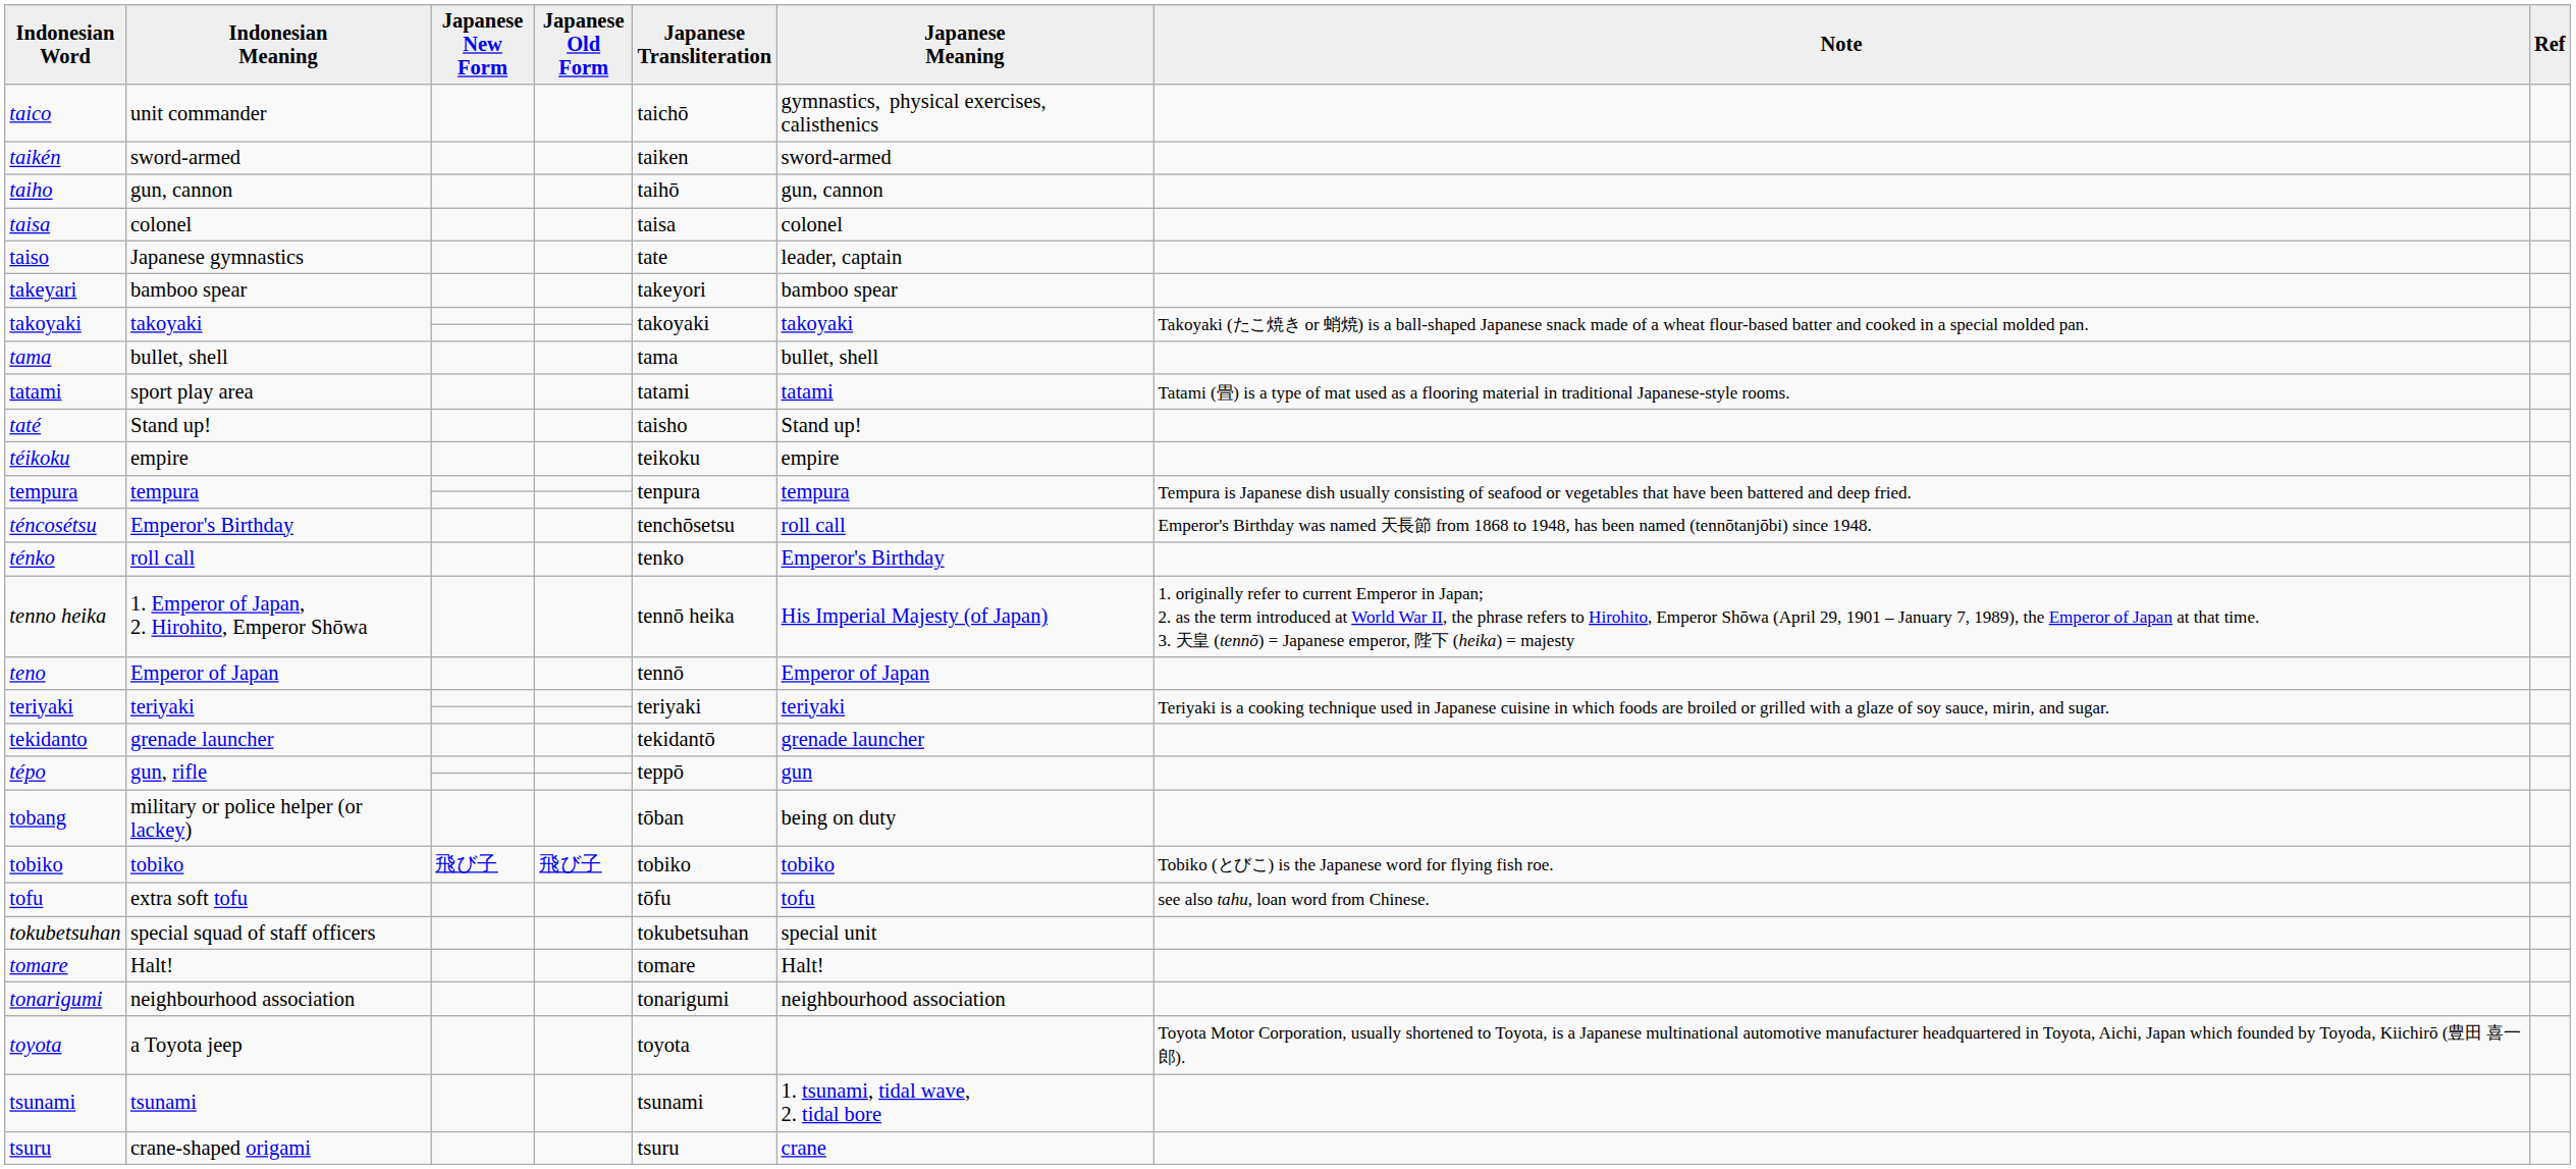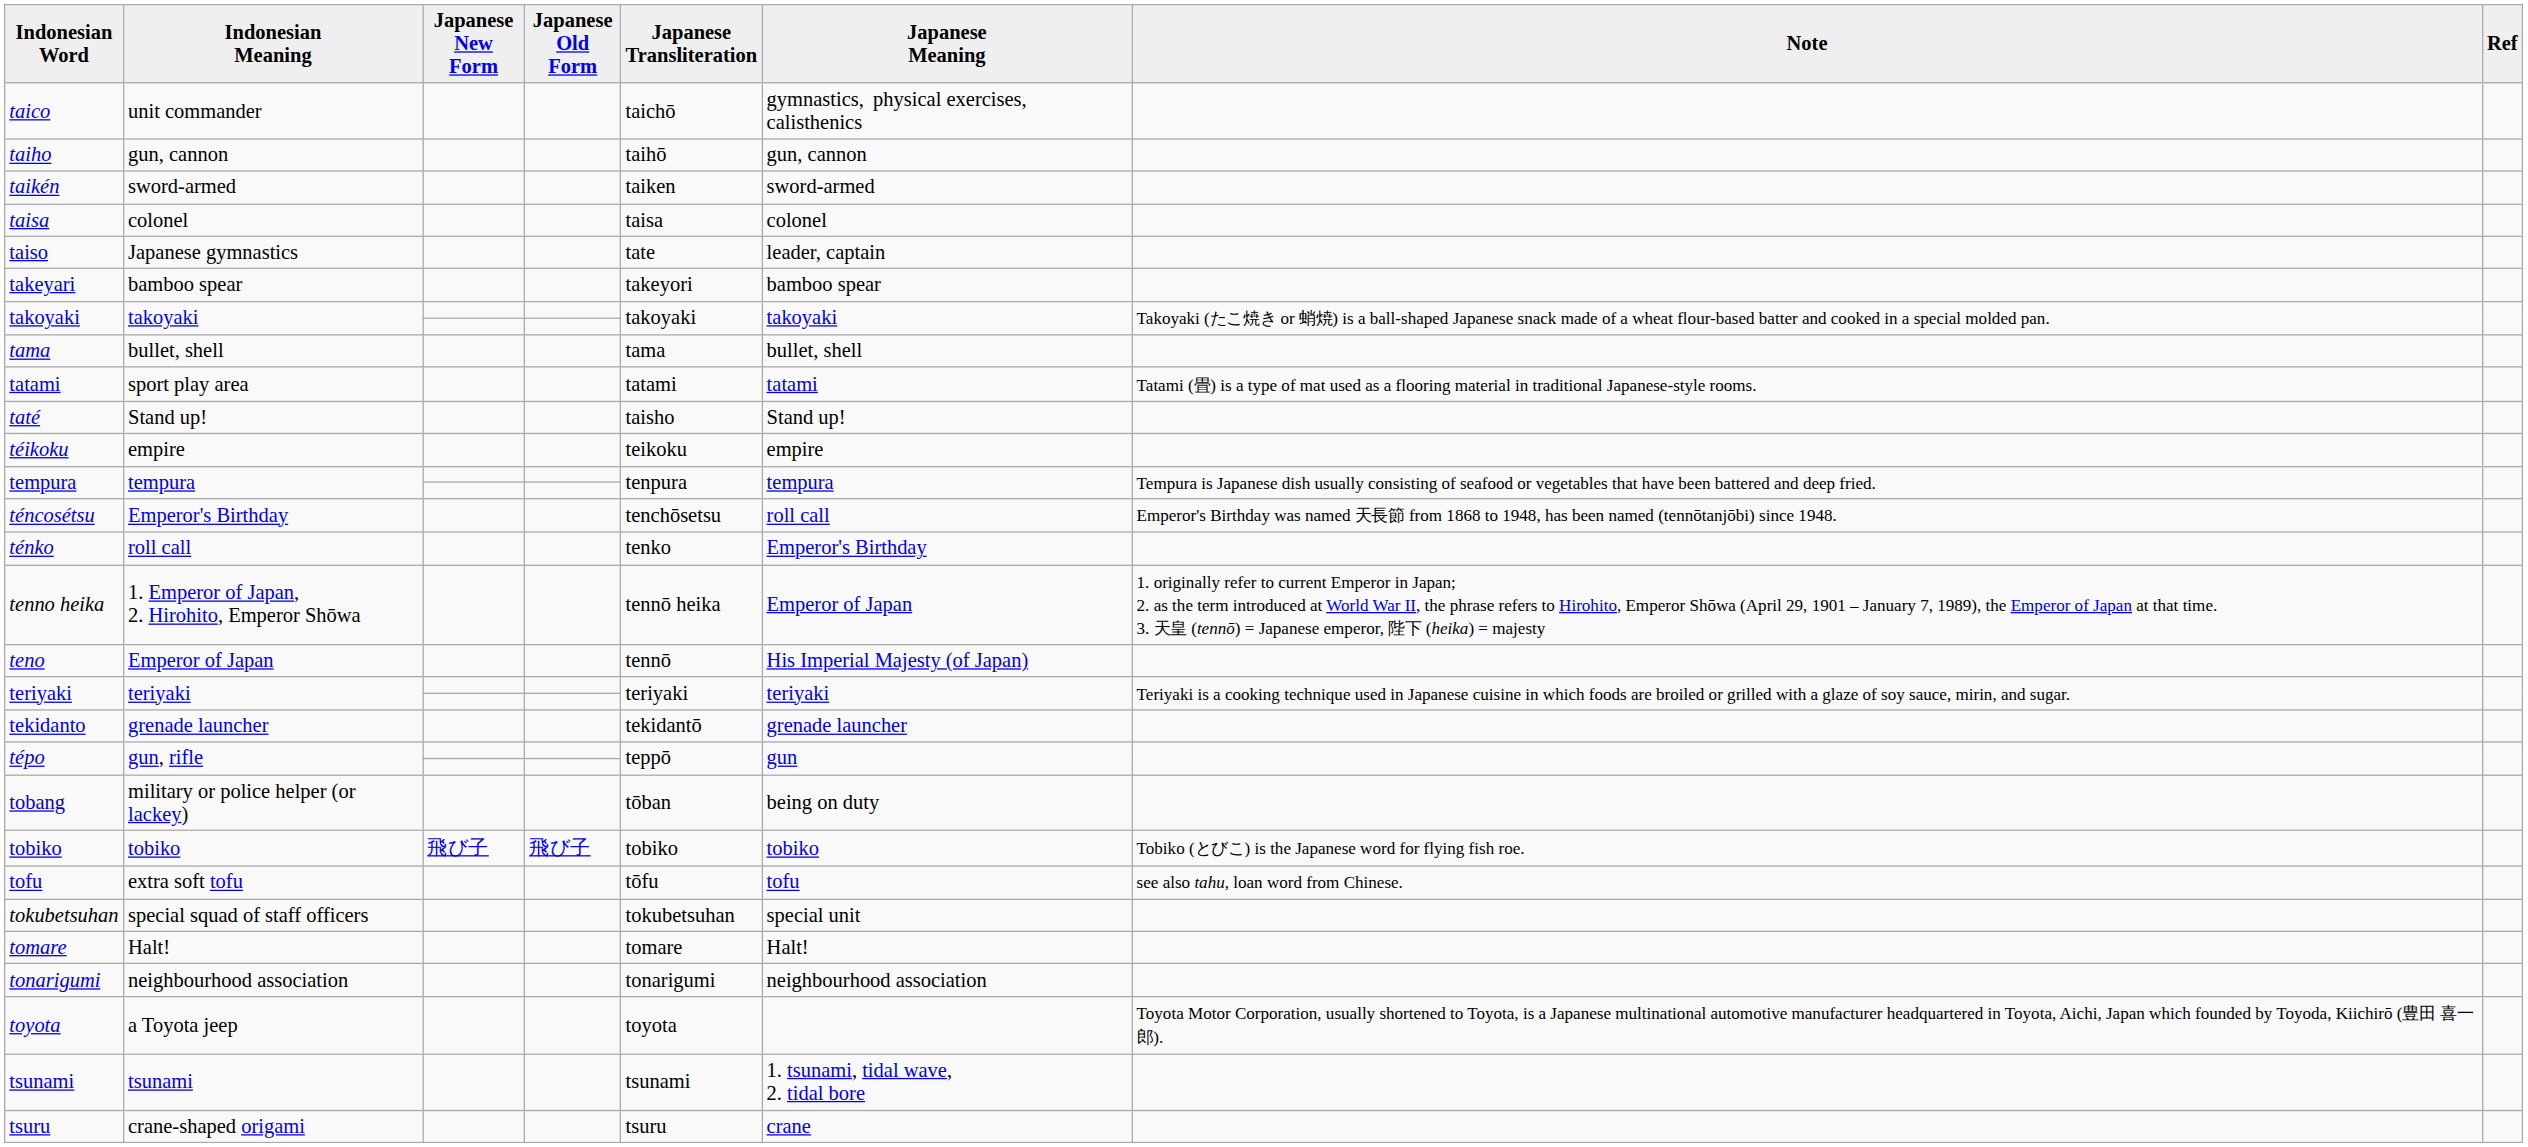rows swapped: taiho <-> taikén
tenno heika | Japanese Meaning: His Imperial Majesty (of Japan) -> Emperor of Japan
teno | Japanese Meaning: Emperor of Japan -> His Imperial Majesty (of Japan)
